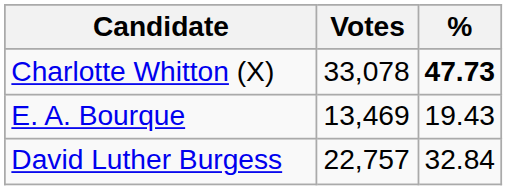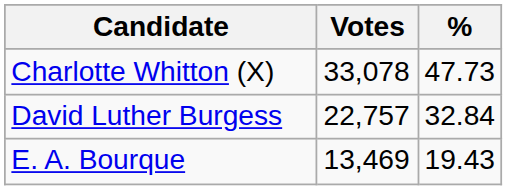Charlotte Whitton (X) | %: bold -> normal
rows swapped: David Luther Burgess <-> E. A. Bourque
